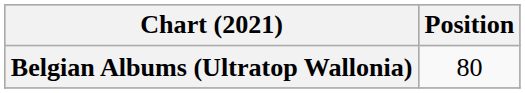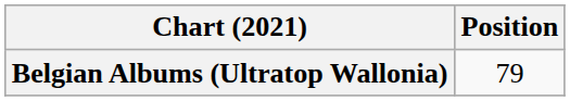Belgian Albums (Ultratop Wallonia) | Position: 80 -> 79
